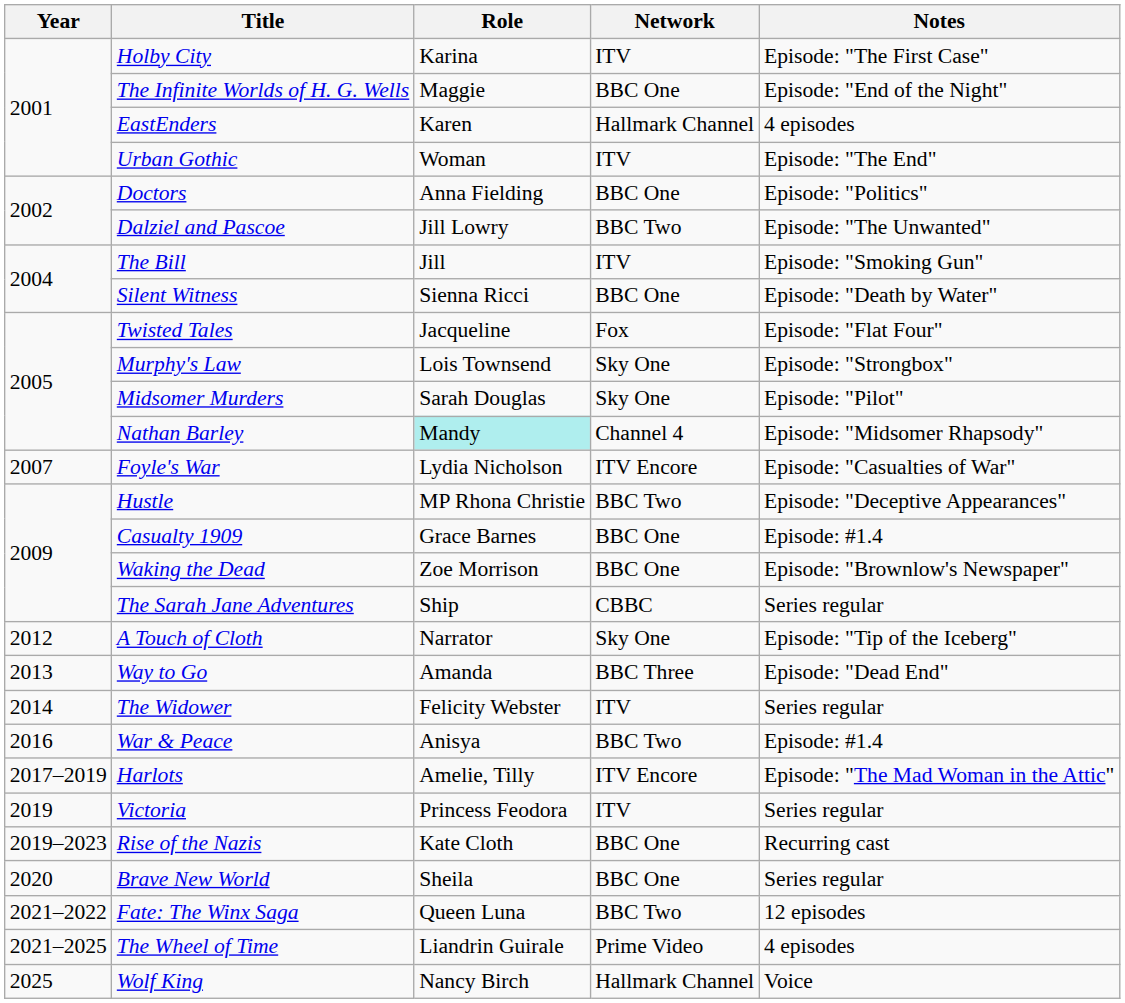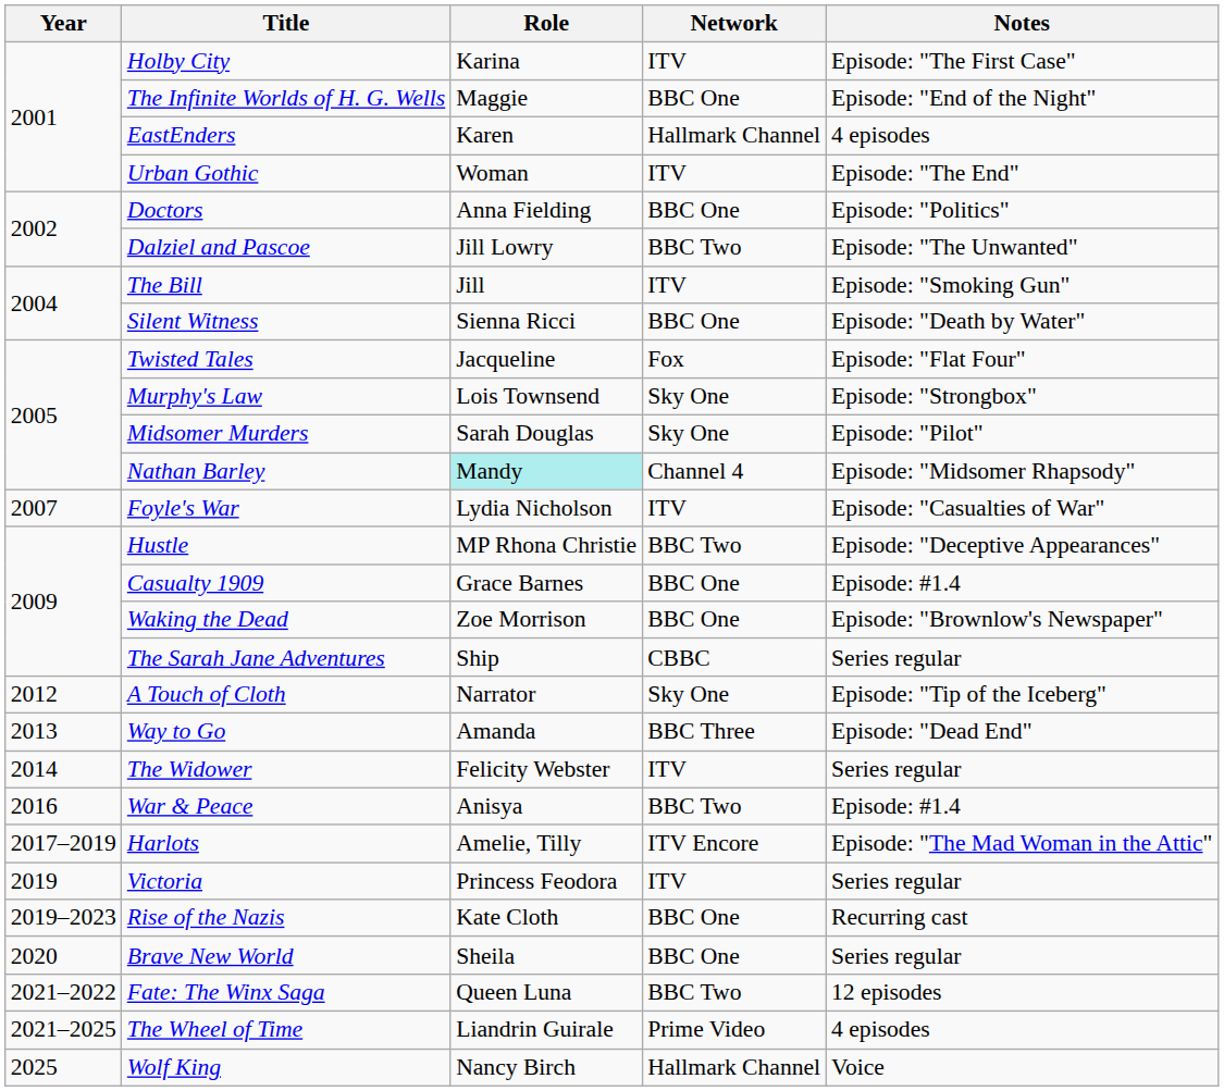Foyle's War | Network: ITV Encore -> ITV
